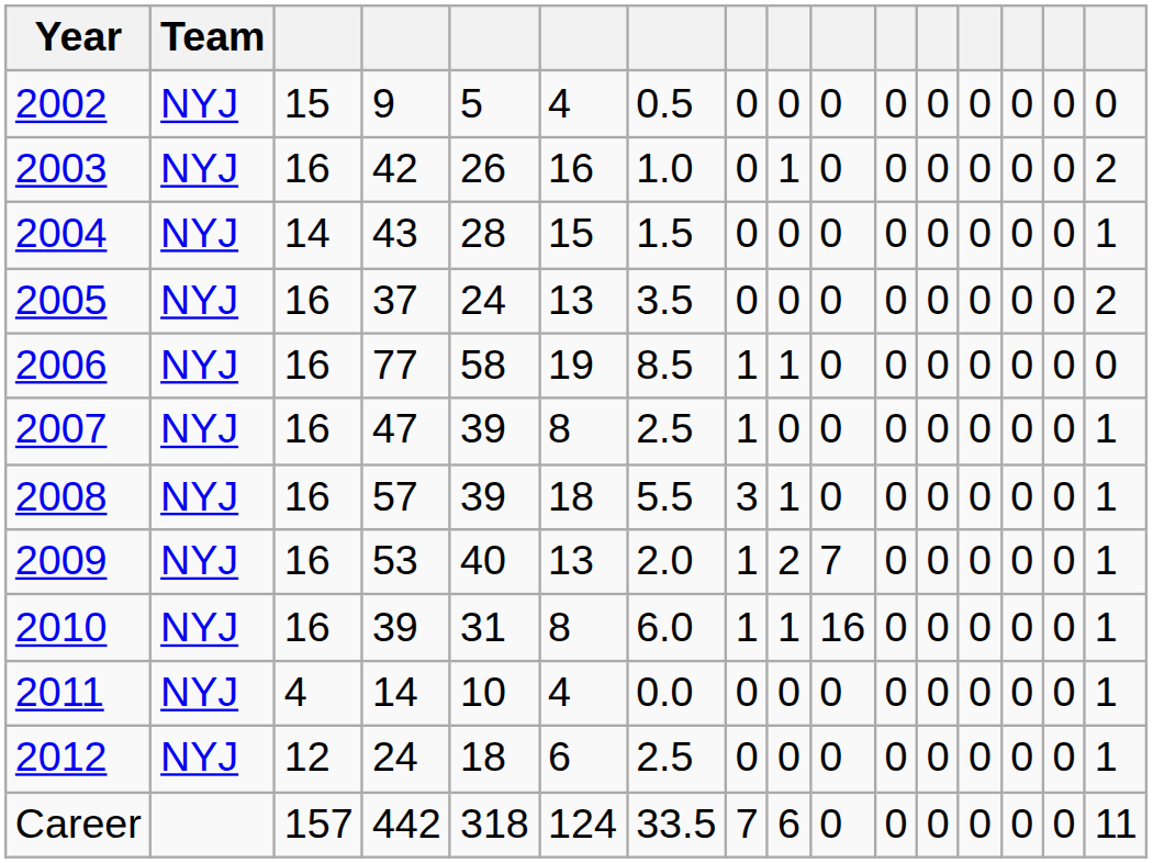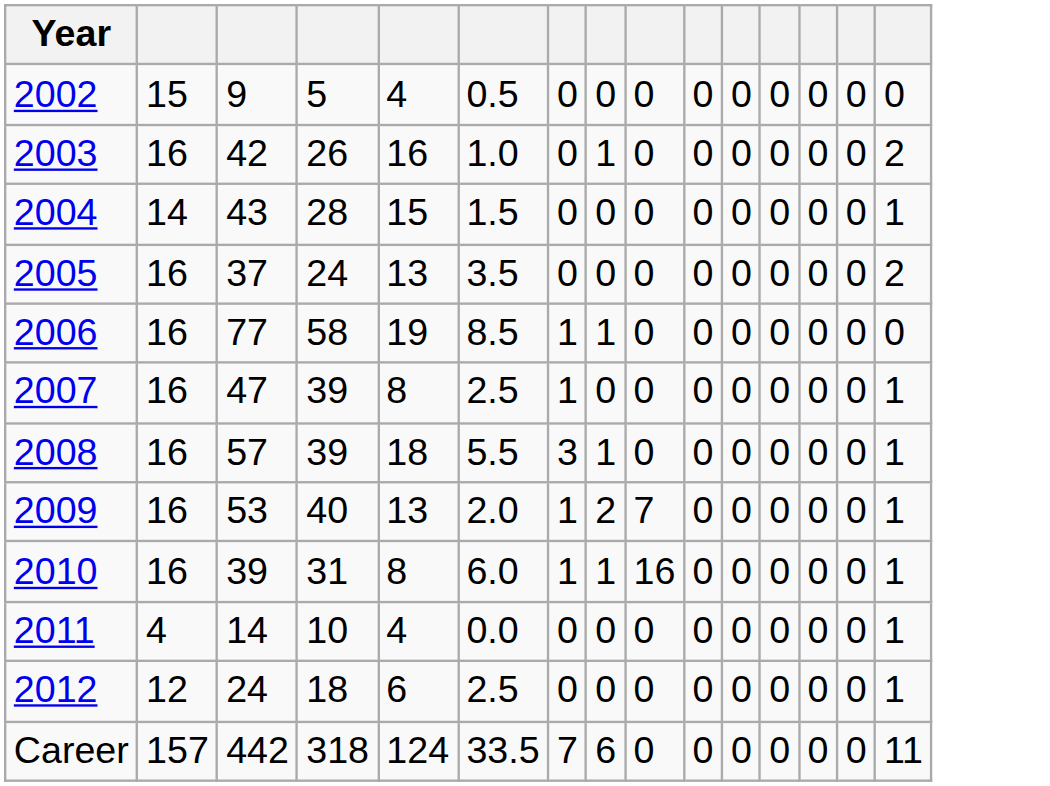- column: Team | NYJ | NYJ | NYJ | NYJ | NYJ | NYJ | NYJ | NYJ | NYJ | NYJ | NYJ
